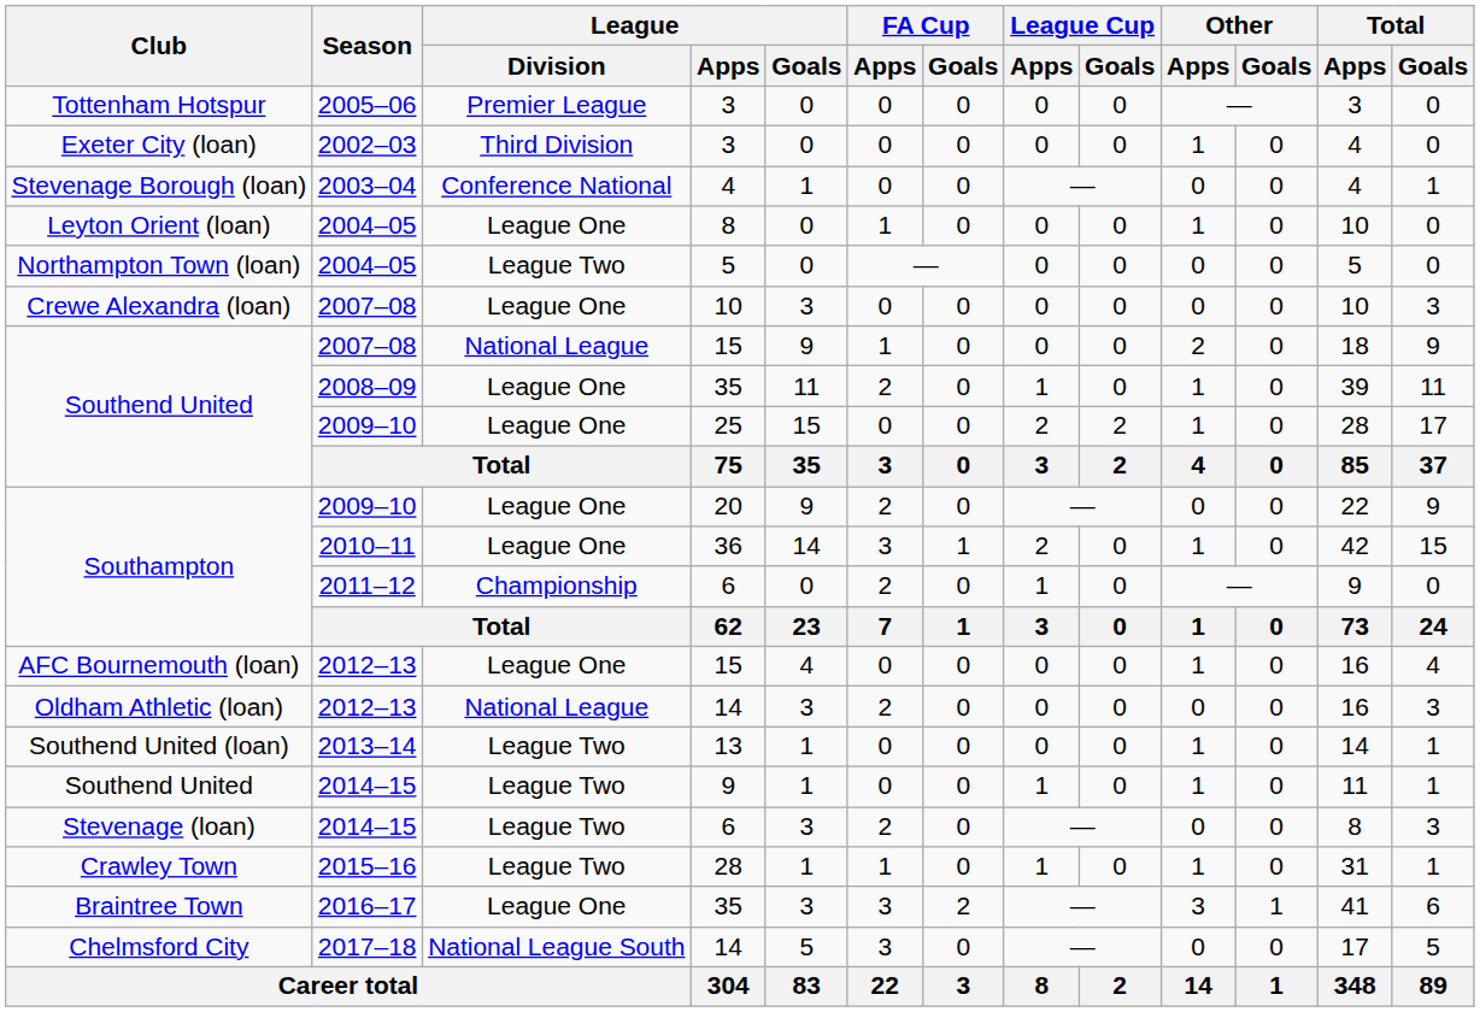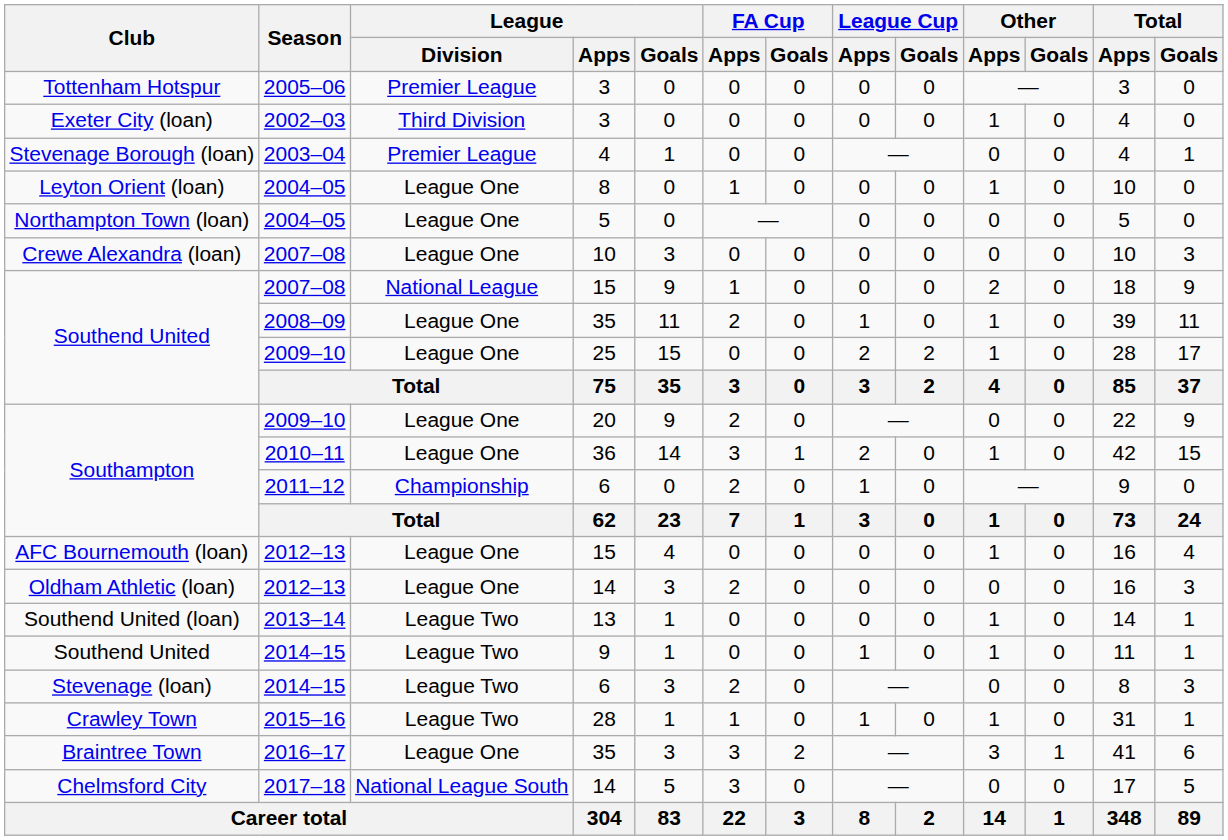Stevenage Borough (loan) | League / Division: Conference National -> Premier League
Northampton Town (loan) | League / Division: League Two -> League One
Oldham Athletic (loan) | League / Division: National League -> League One
